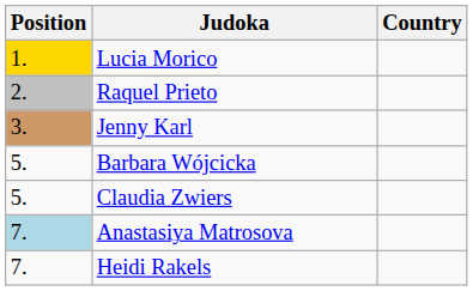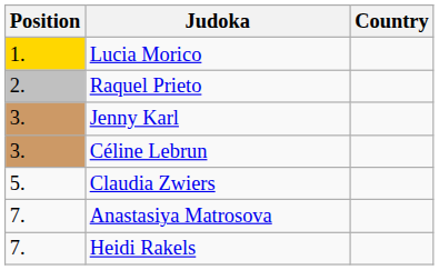+ row: 3. | Céline Lebrun
- row: 5. | Barbara Wójcicka
Anastasiya Matrosova | Position: lightblue background -> no background
